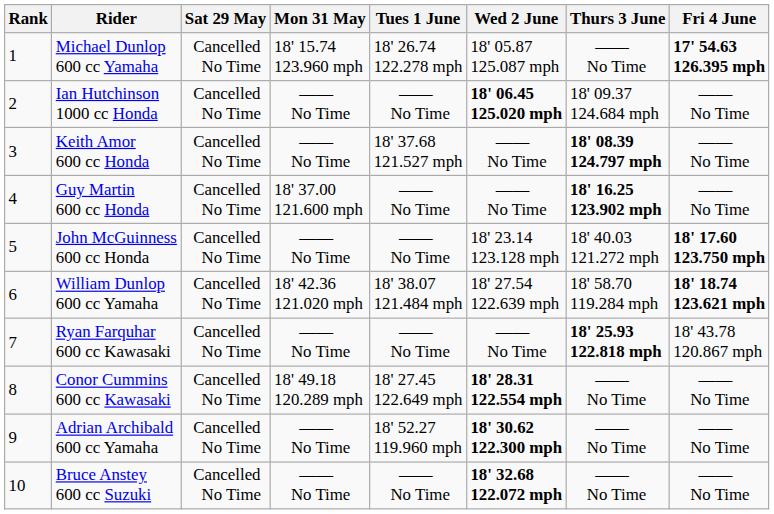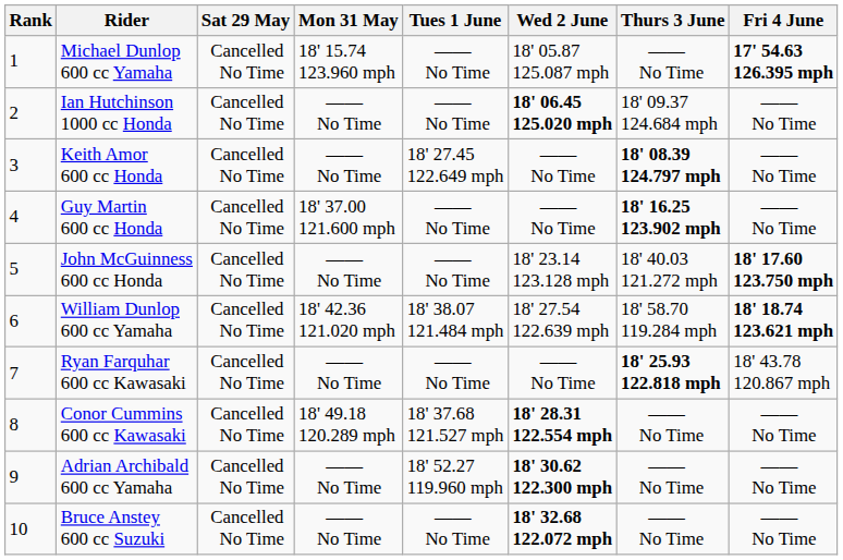Michael Dunlop 600 cc Yamaha | Tues 1 June: 18' 26.74 122.278 mph -> —— No Time
Keith Amor 600 cc Honda | Tues 1 June: 18' 37.68 121.527 mph -> 18' 27.45 122.649 mph
Conor Cummins 600 cc Kawasaki | Tues 1 June: 18' 27.45 122.649 mph -> 18' 37.68 121.527 mph
